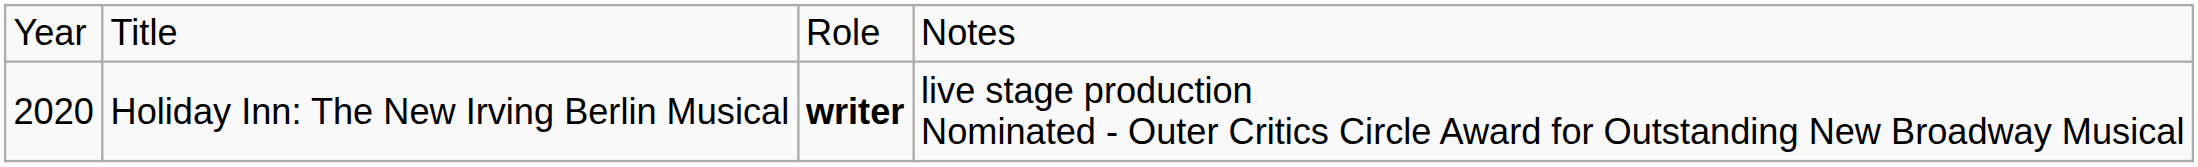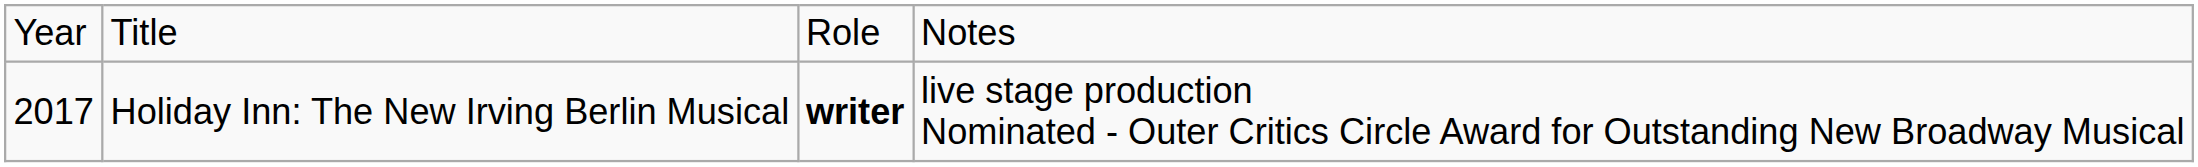Holiday Inn: The New Irving Berlin Musical | column 1: 2020 -> 2017
